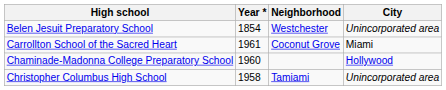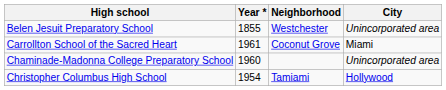Belen Jesuit Preparatory School | Year *: 1854 -> 1855
Chaminade-Madonna College Preparatory School | City: Hollywood -> Unincorporated area
Christopher Columbus High School | Year *: 1958 -> 1954
Christopher Columbus High School | City: Unincorporated area -> Hollywood
